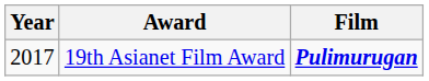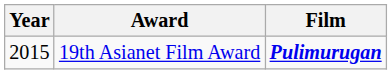19th Asianet Film Award | Year: 2017 -> 2015
